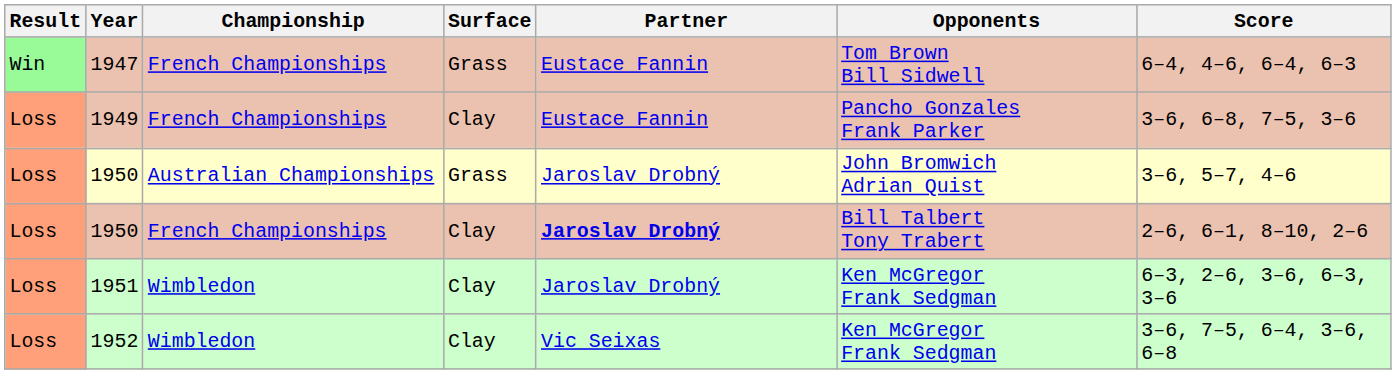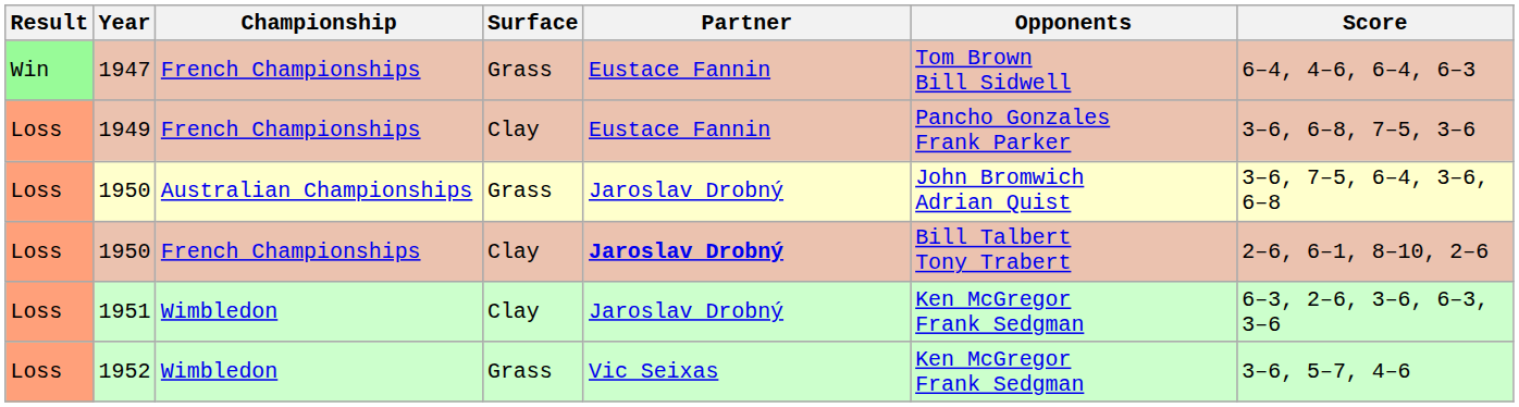1950 / Australian Championships | Score: 3–6, 5–7, 4–6 -> 3–6, 7–5, 6–4, 3–6, 6–8
1952 | Surface: Clay -> Grass
1952 | Score: 3–6, 7–5, 6–4, 3–6, 6–8 -> 3–6, 5–7, 4–6
